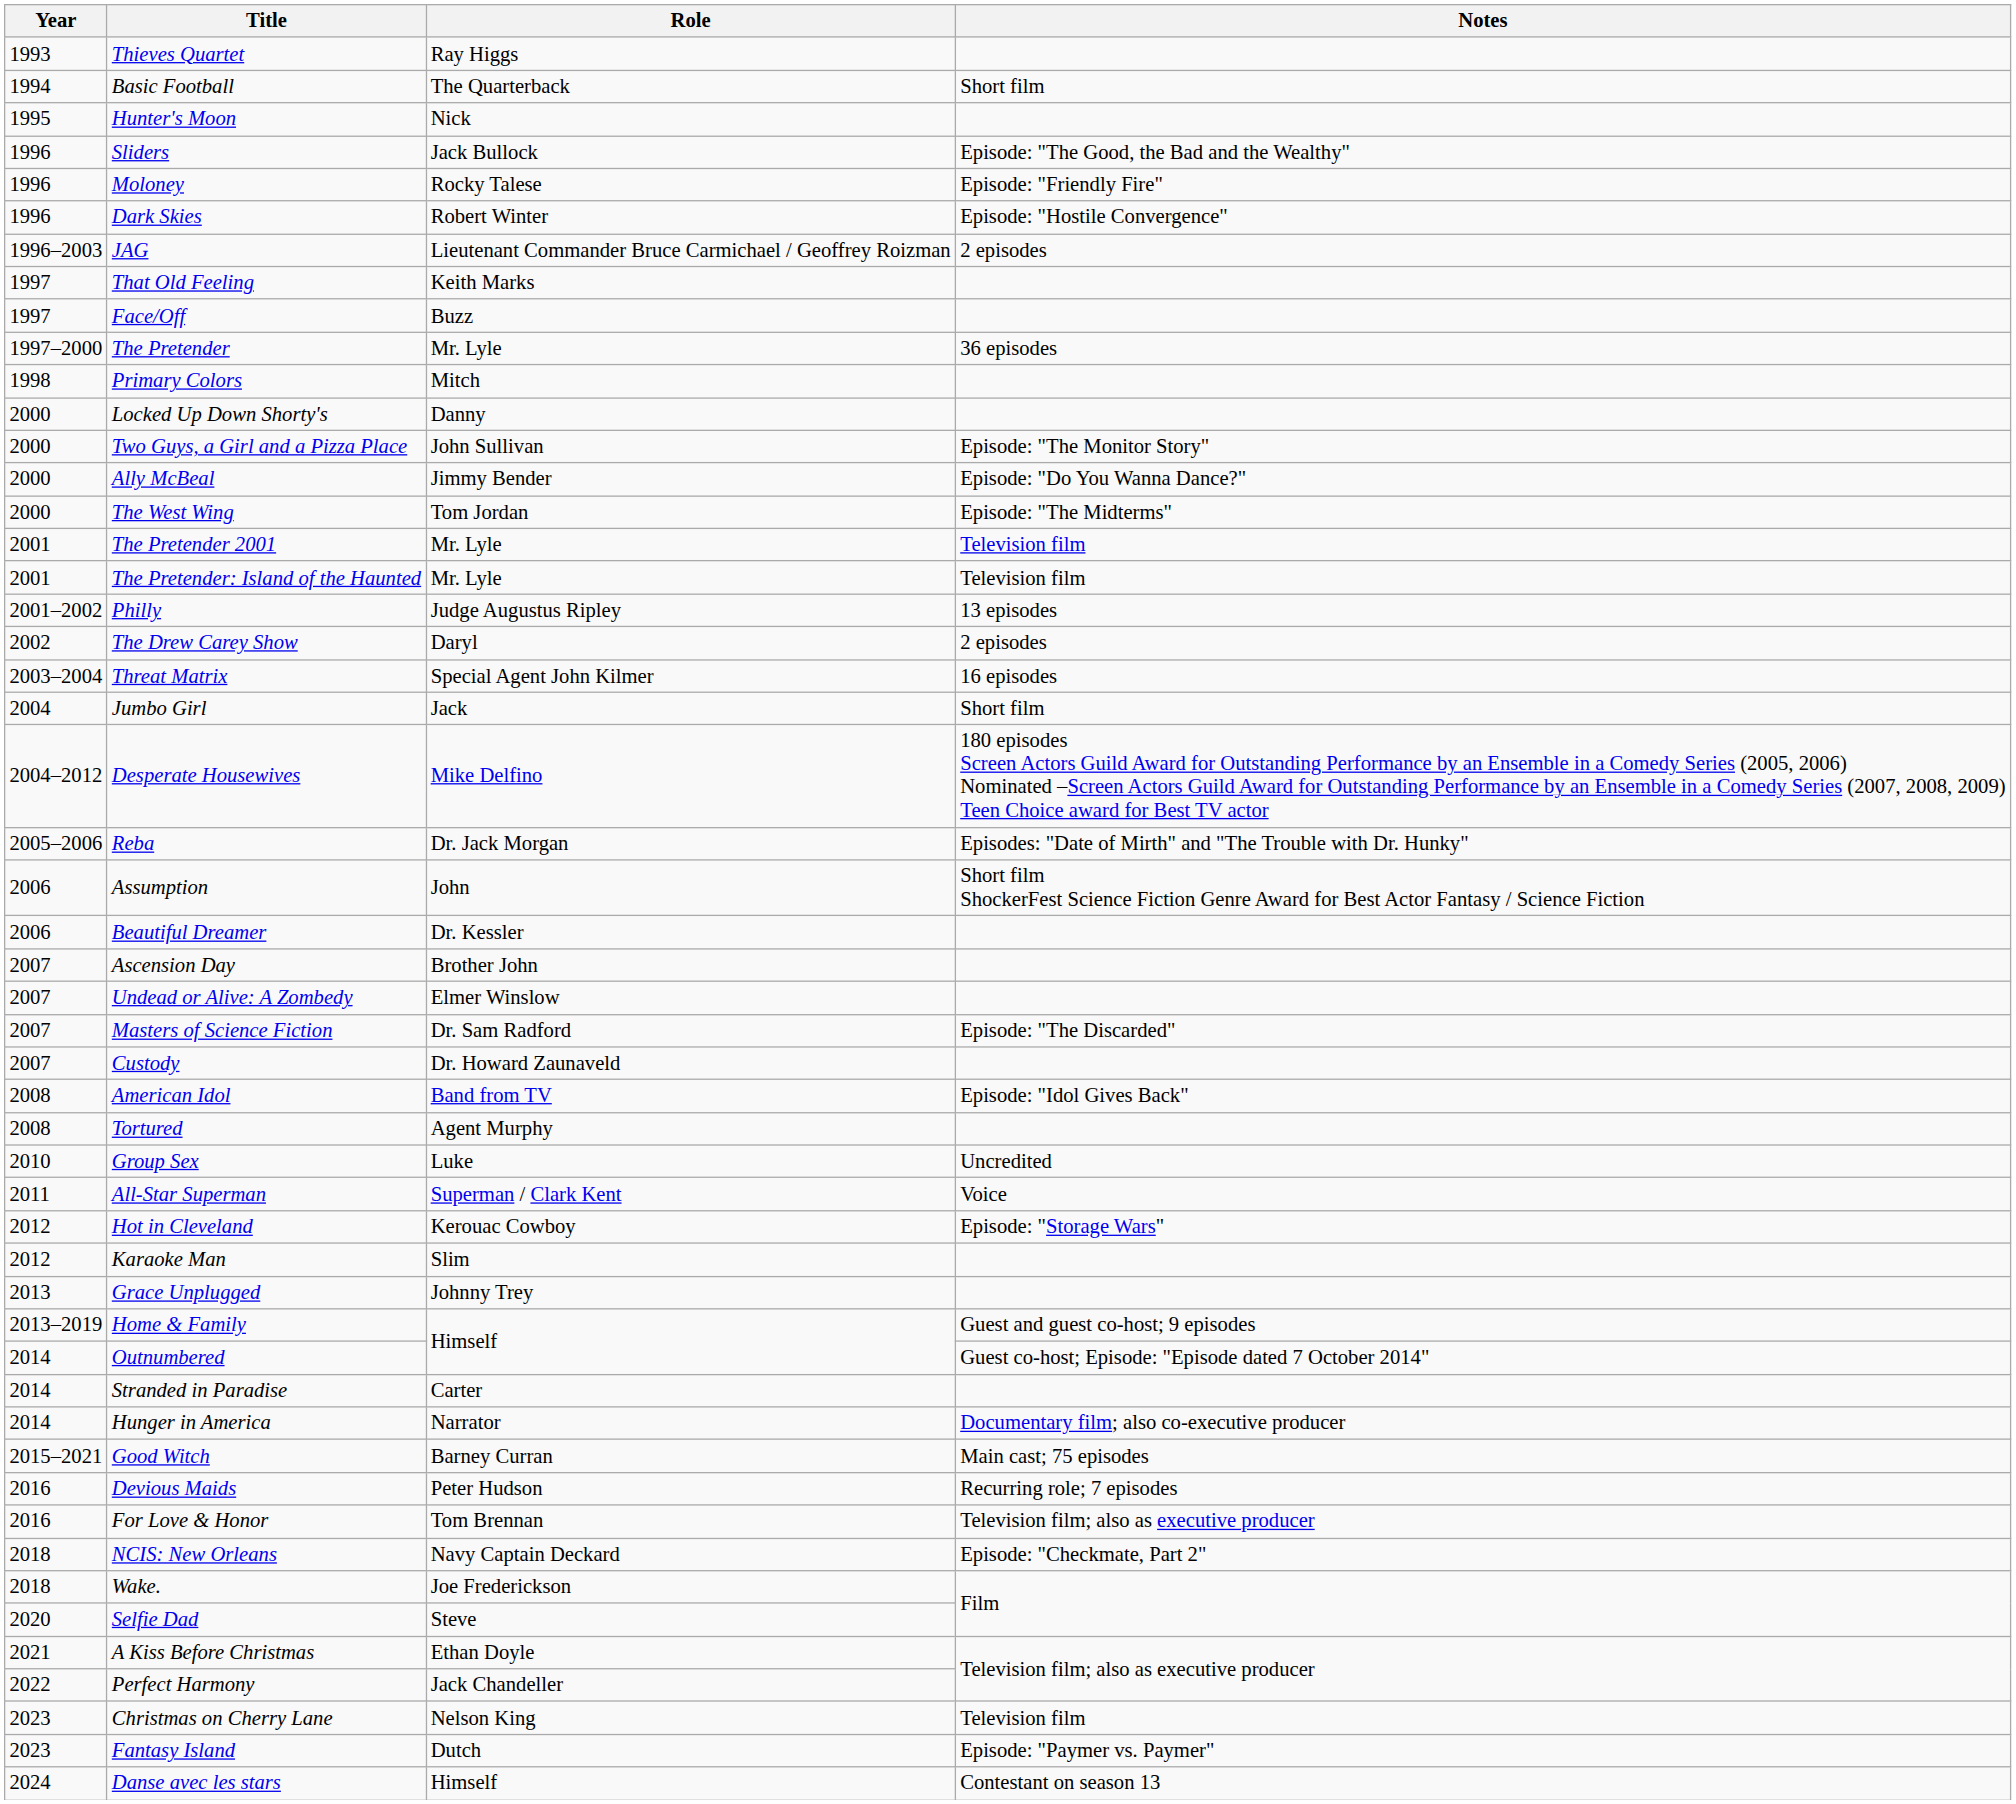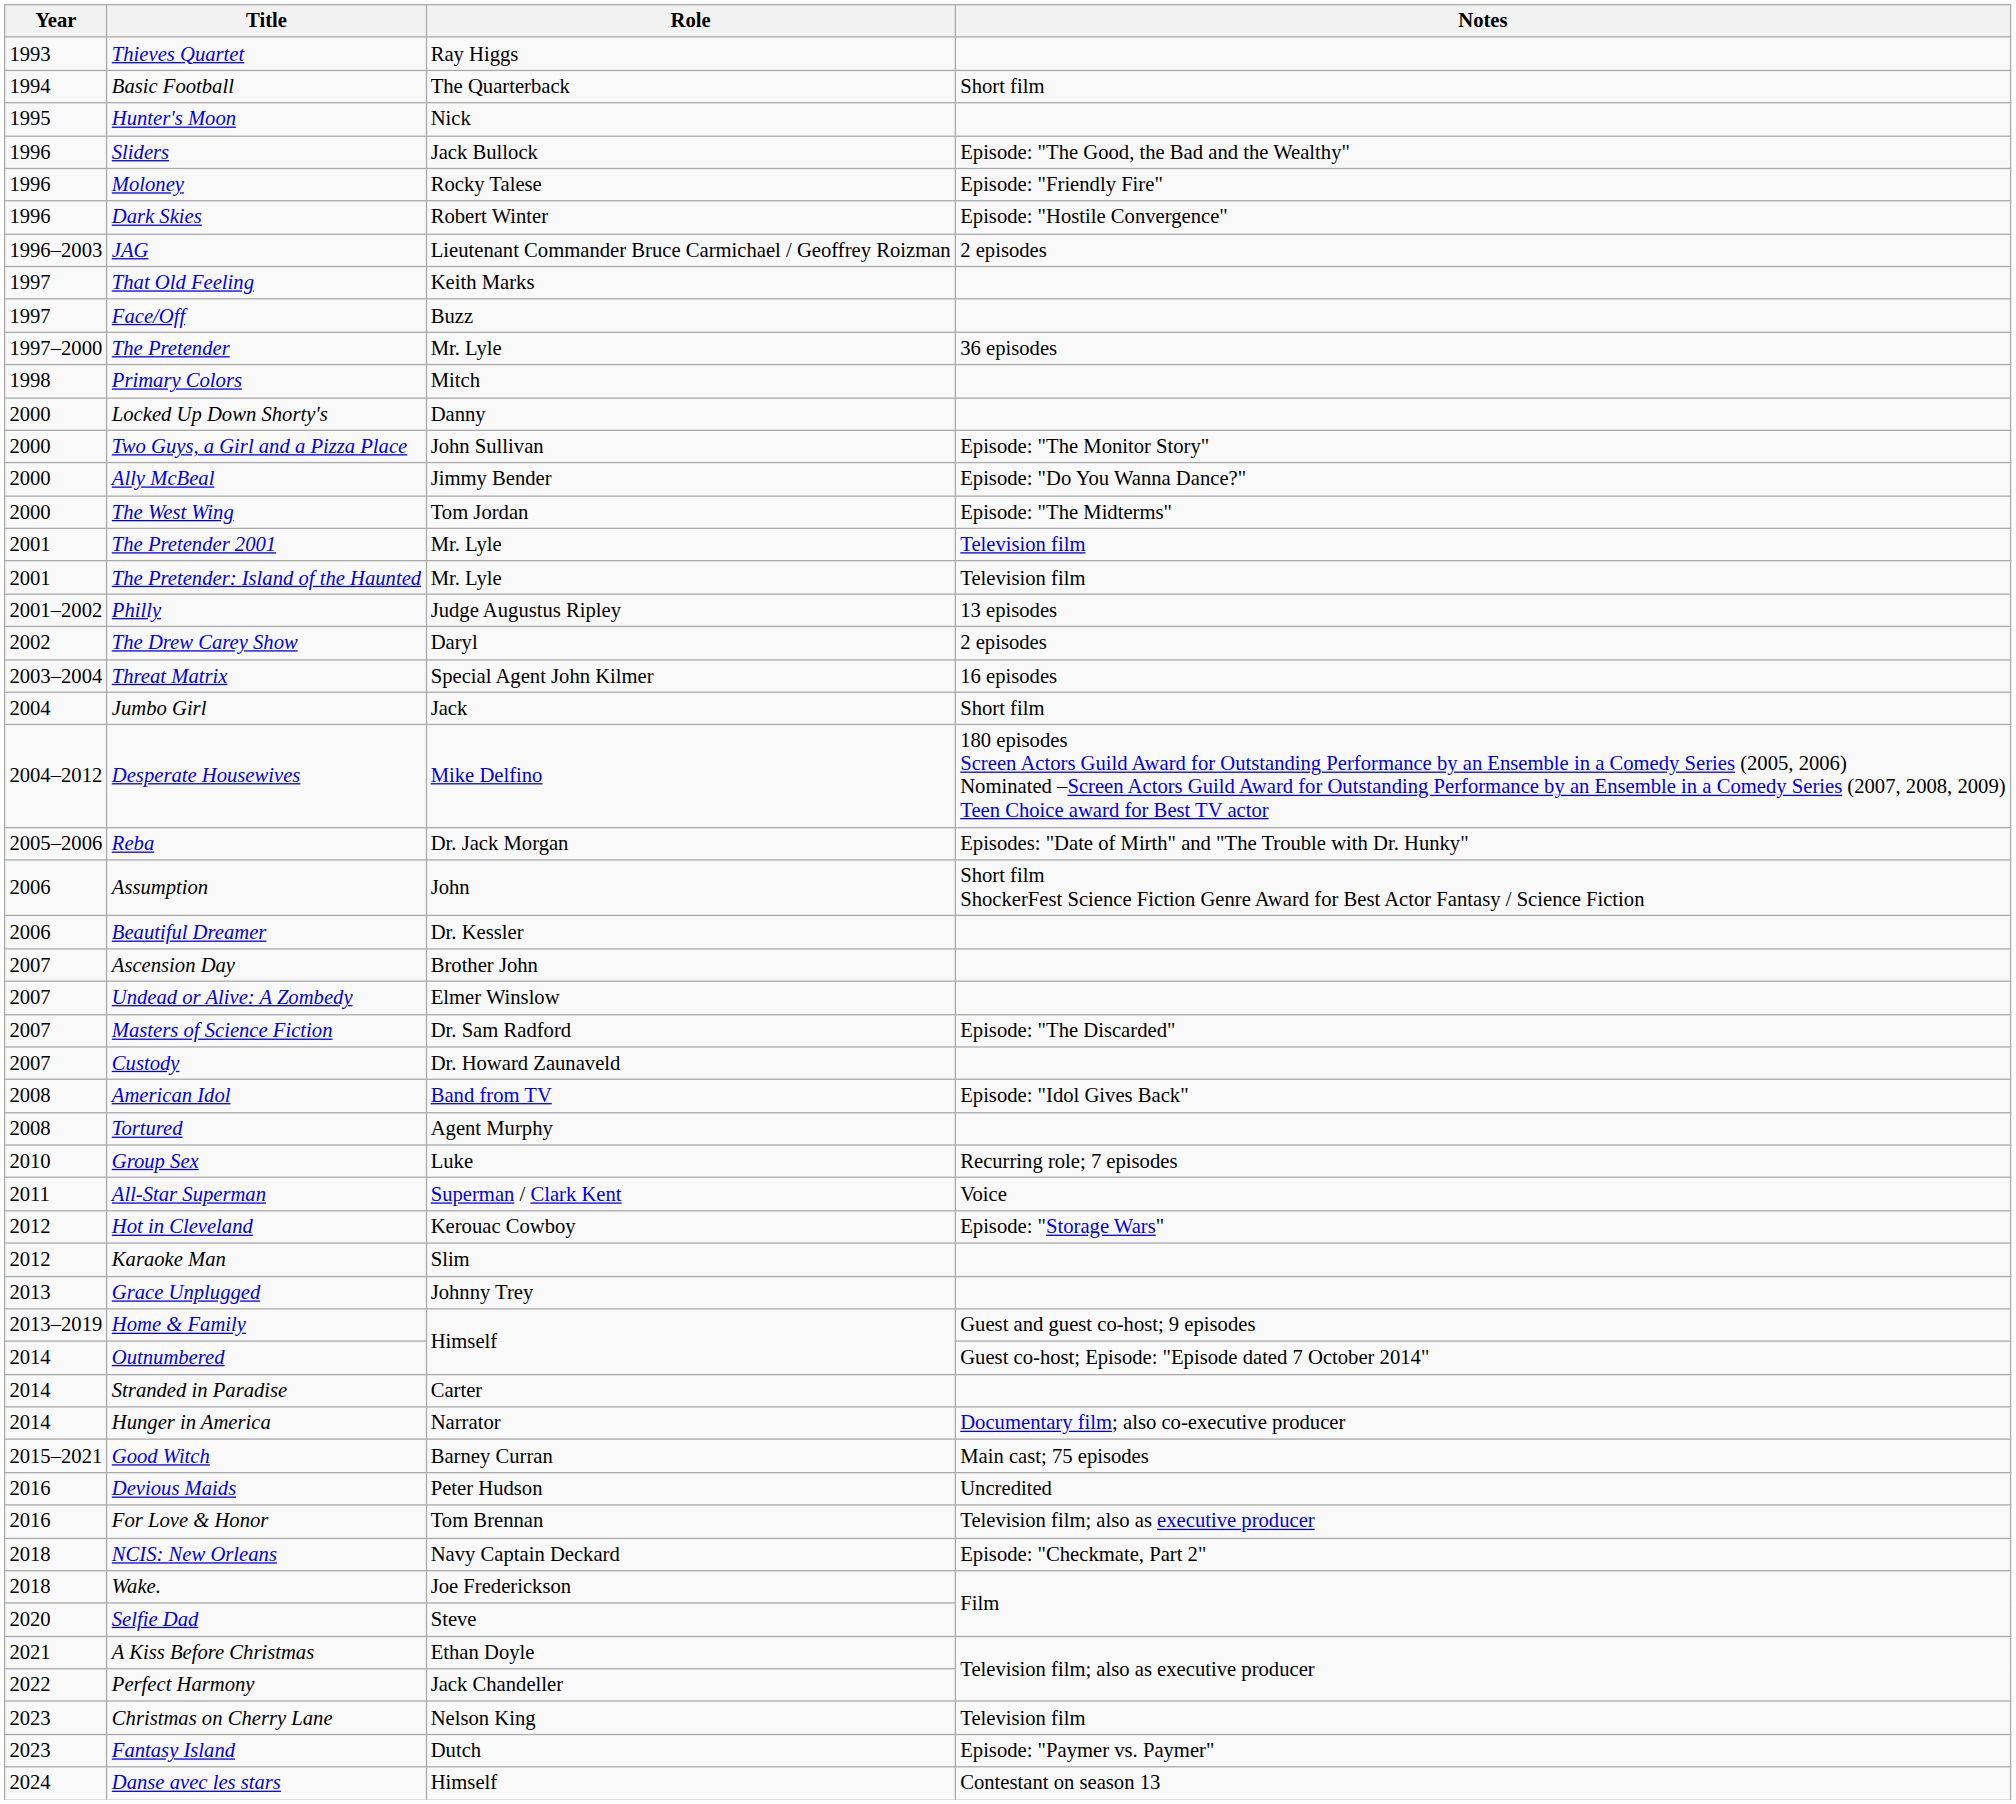Group Sex | Notes: Uncredited -> Recurring role; 7 episodes
Devious Maids | Notes: Recurring role; 7 episodes -> Uncredited
